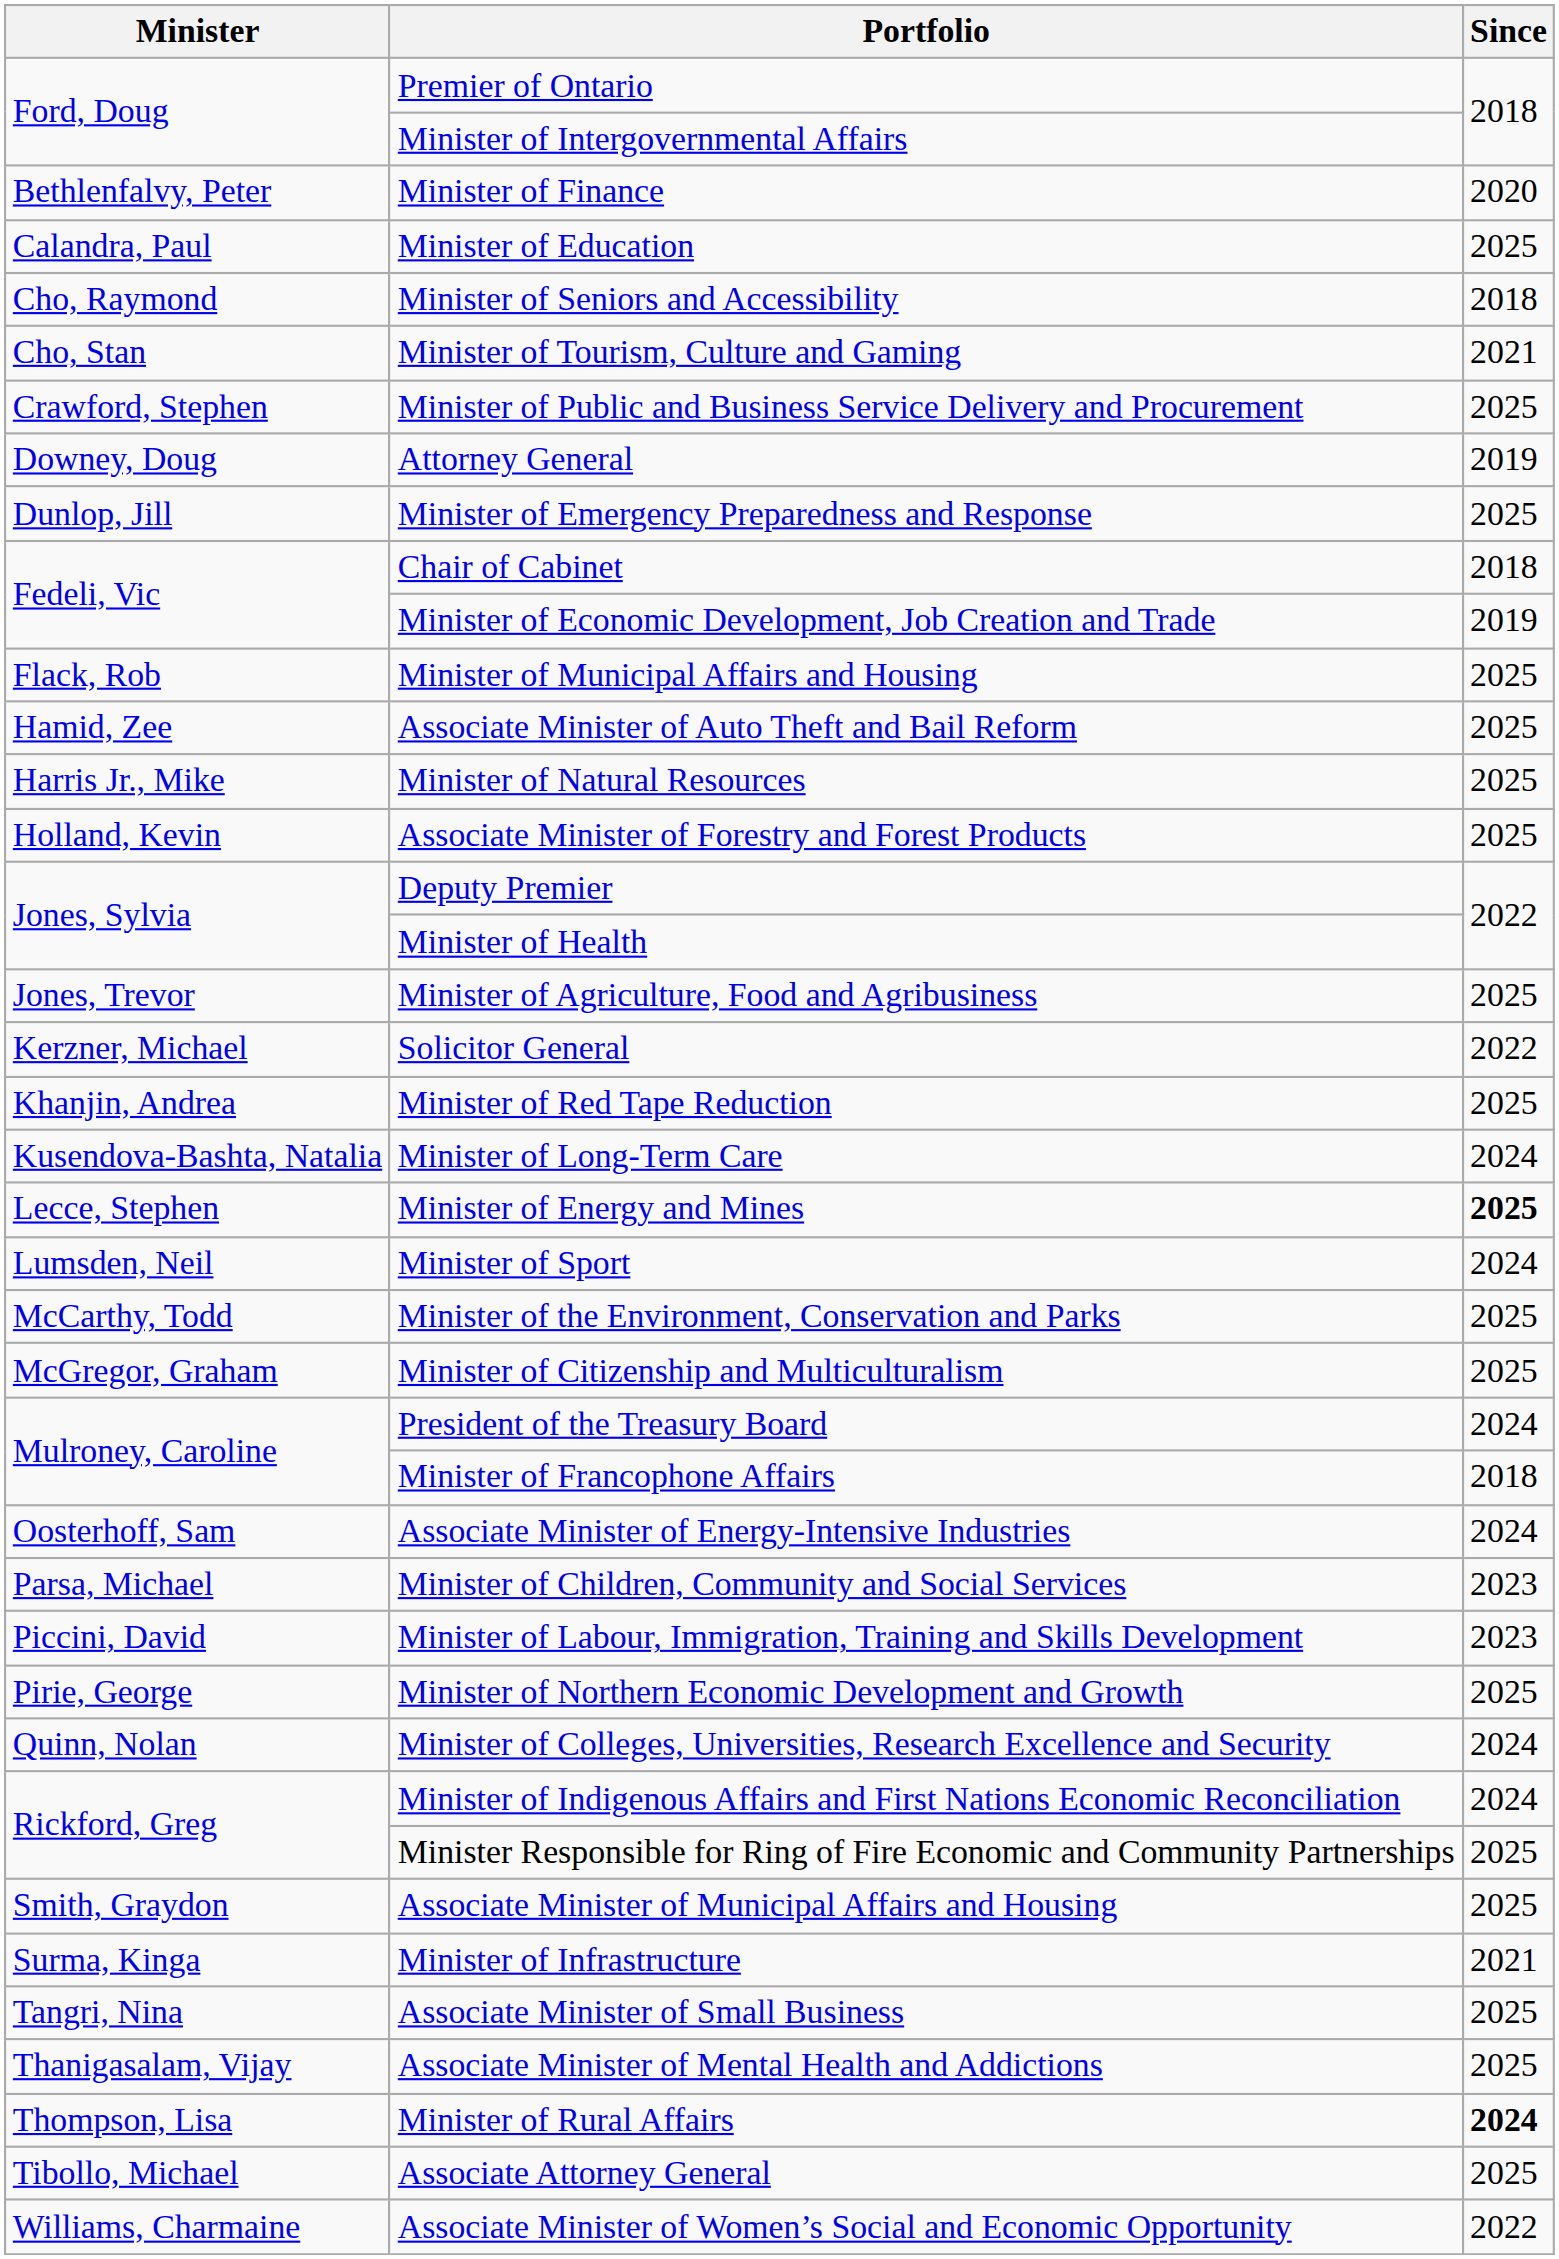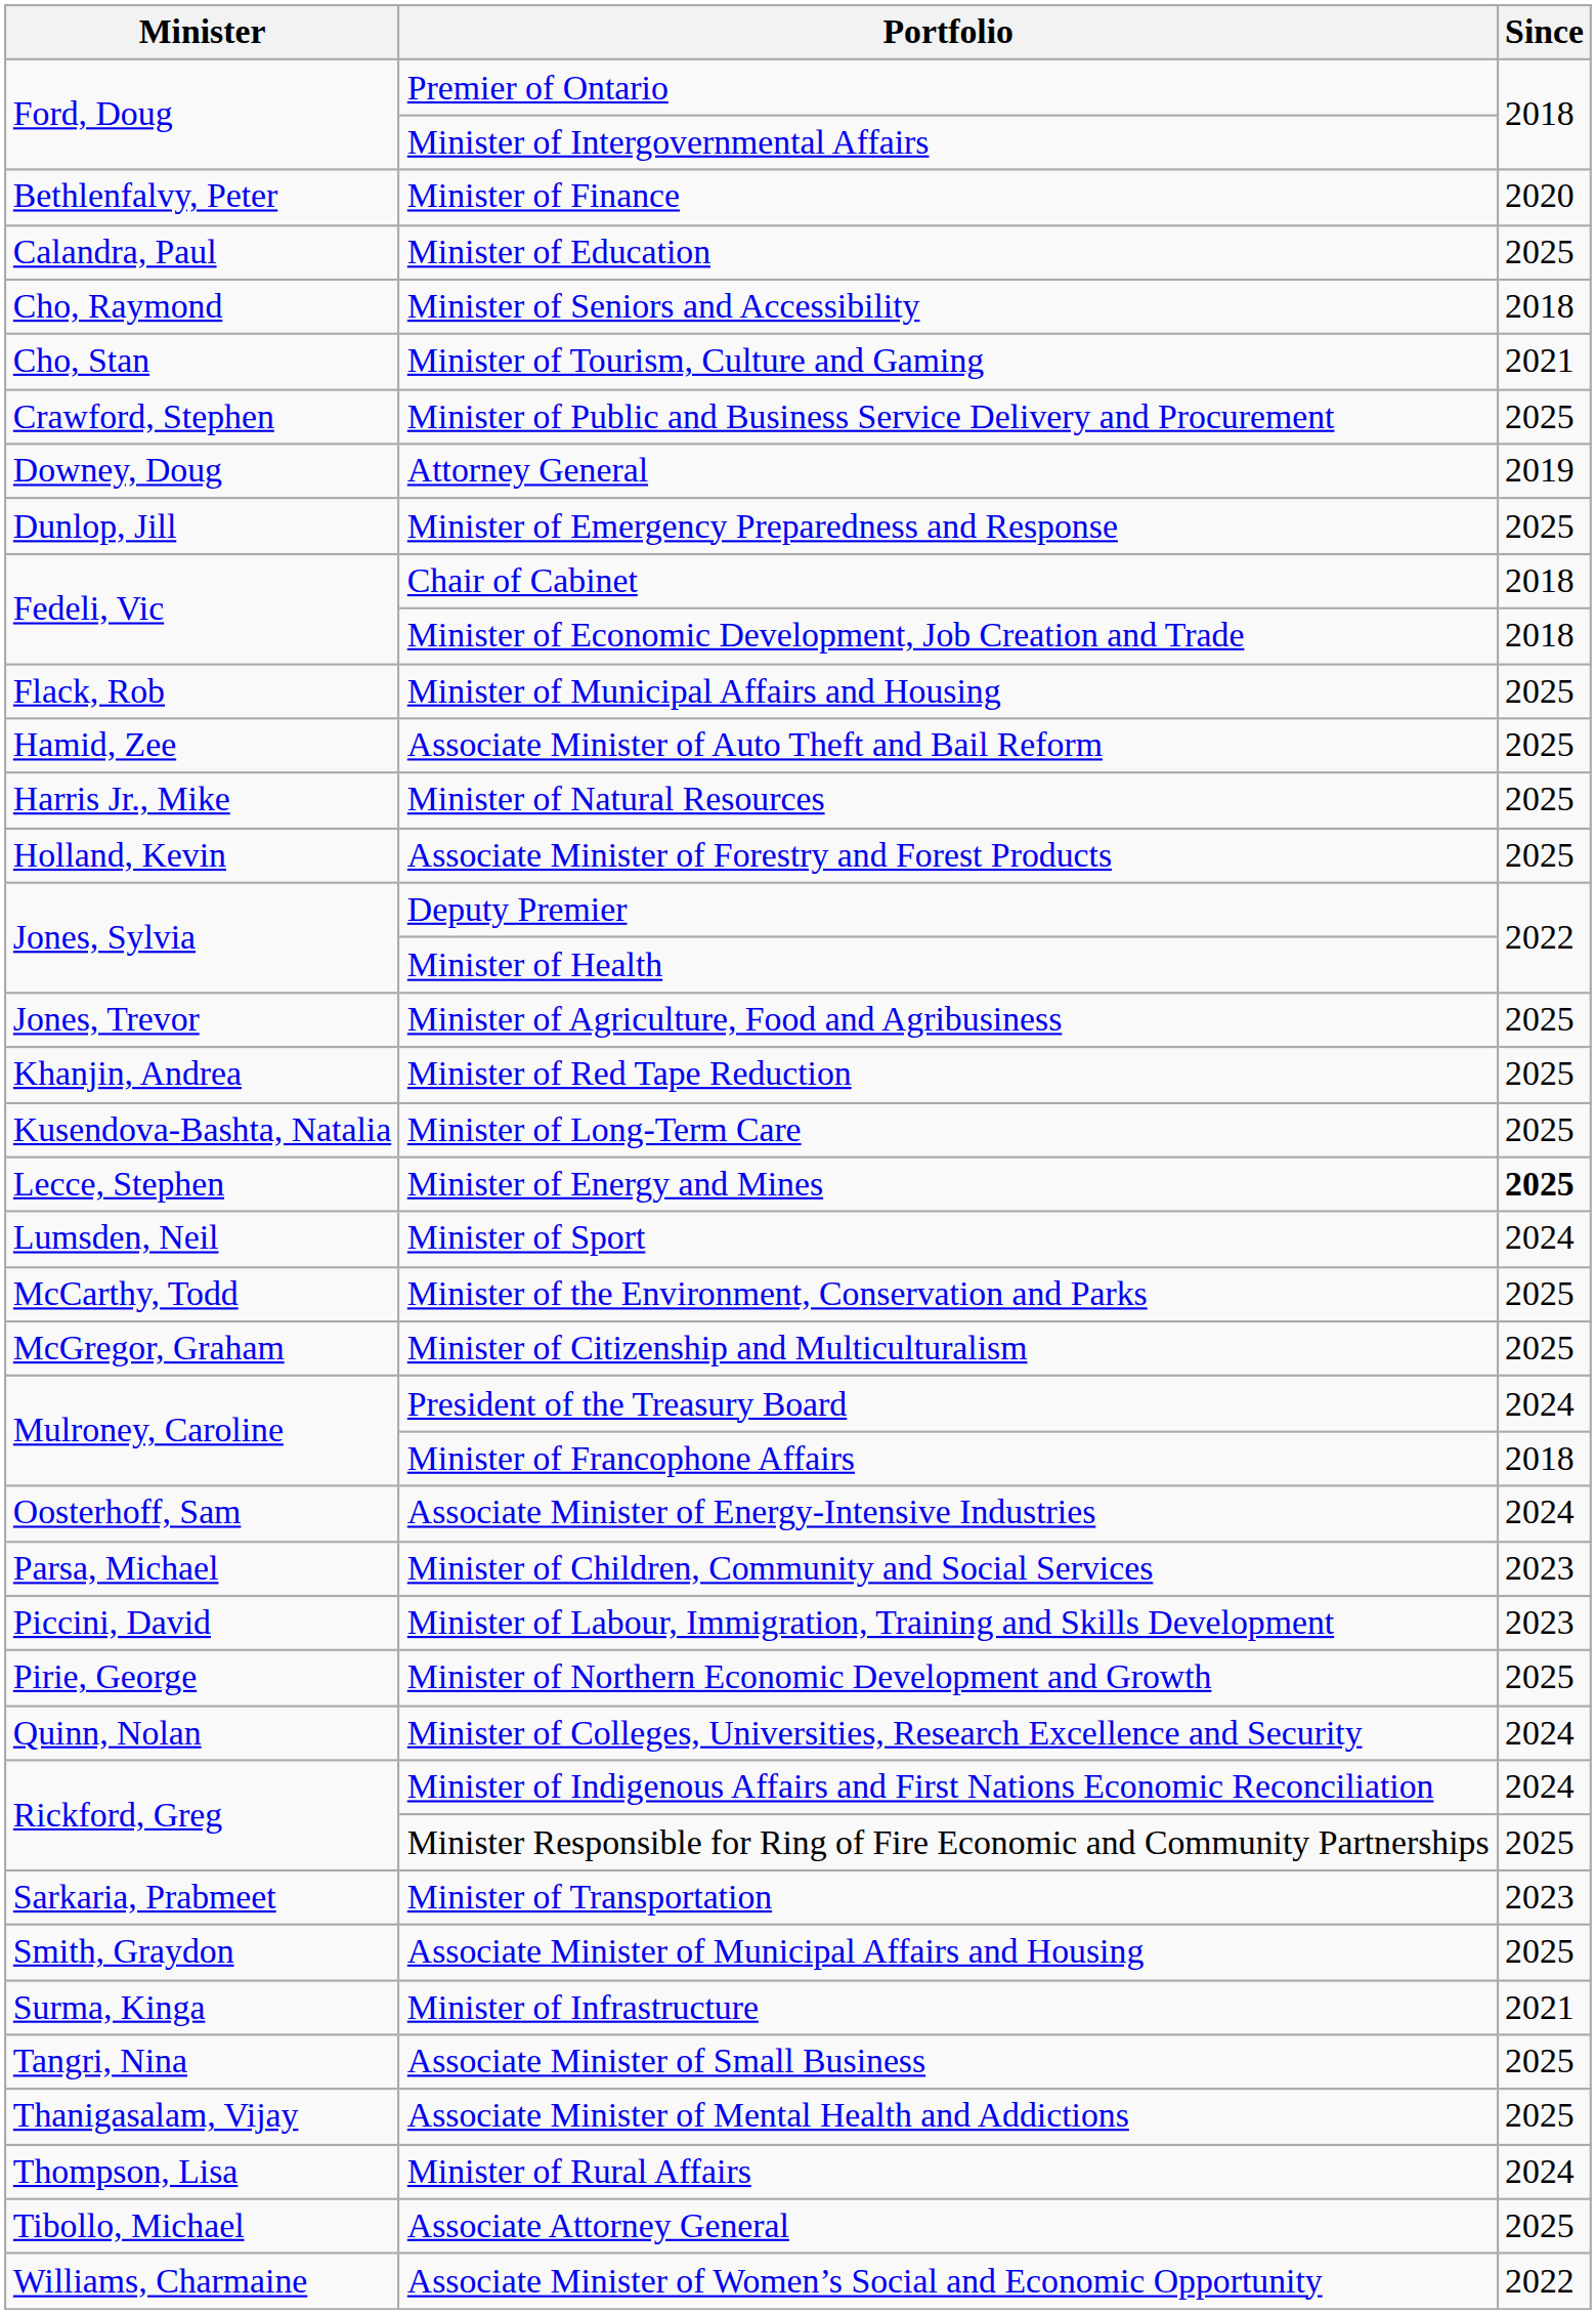Minister of Economic Development, Job Creation and Trade | Since: 2019 -> 2018
- row: Kerzner, Michael | Solicitor General | 2022
Minister of Long-Term Care | Since: 2024 -> 2025
+ row: Sarkaria, Prabmeet | Minister of Transportation | 2023
Minister of Rural Affairs | Since: bold -> normal
